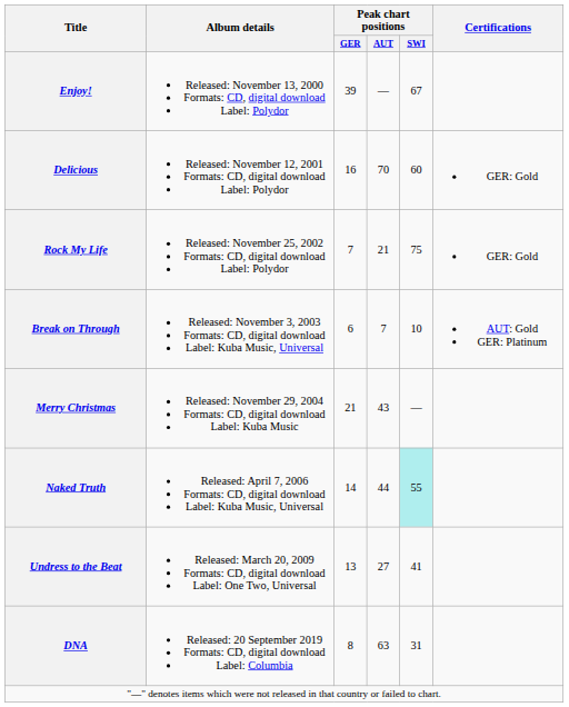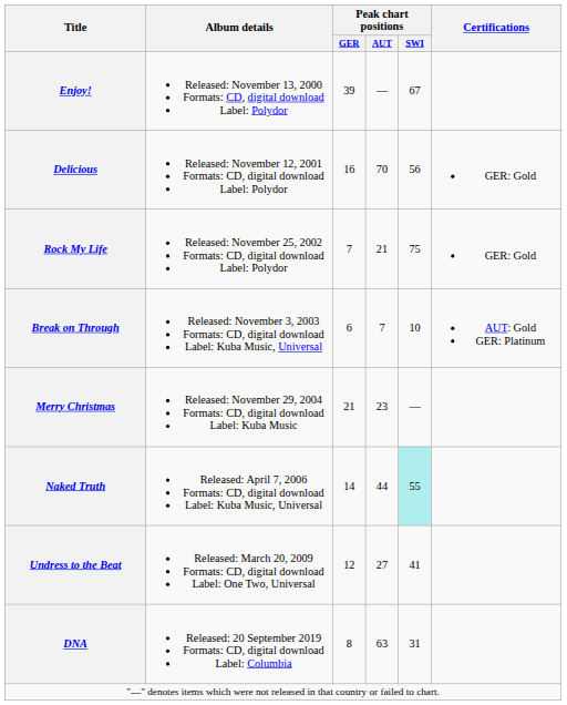Delicious | Peak chart positions / SWI: 60 -> 56
Merry Christmas | Peak chart positions / AUT: 43 -> 23
Undress to the Beat | Peak chart positions / GER: 13 -> 12
